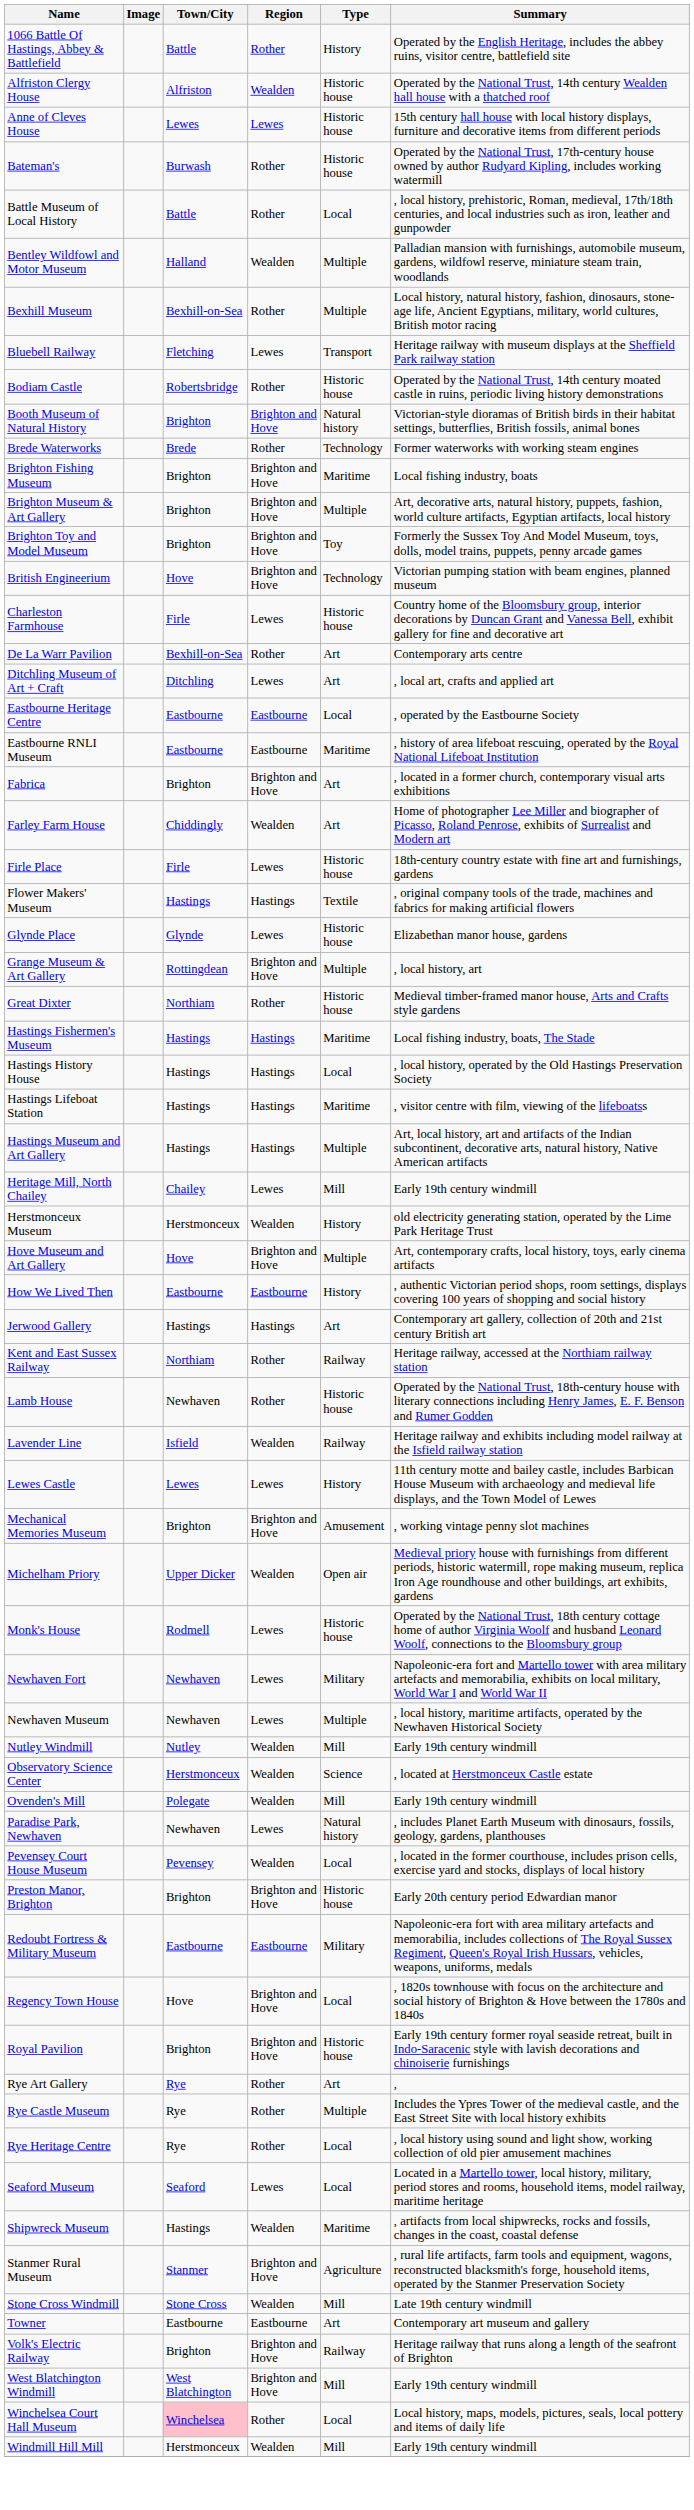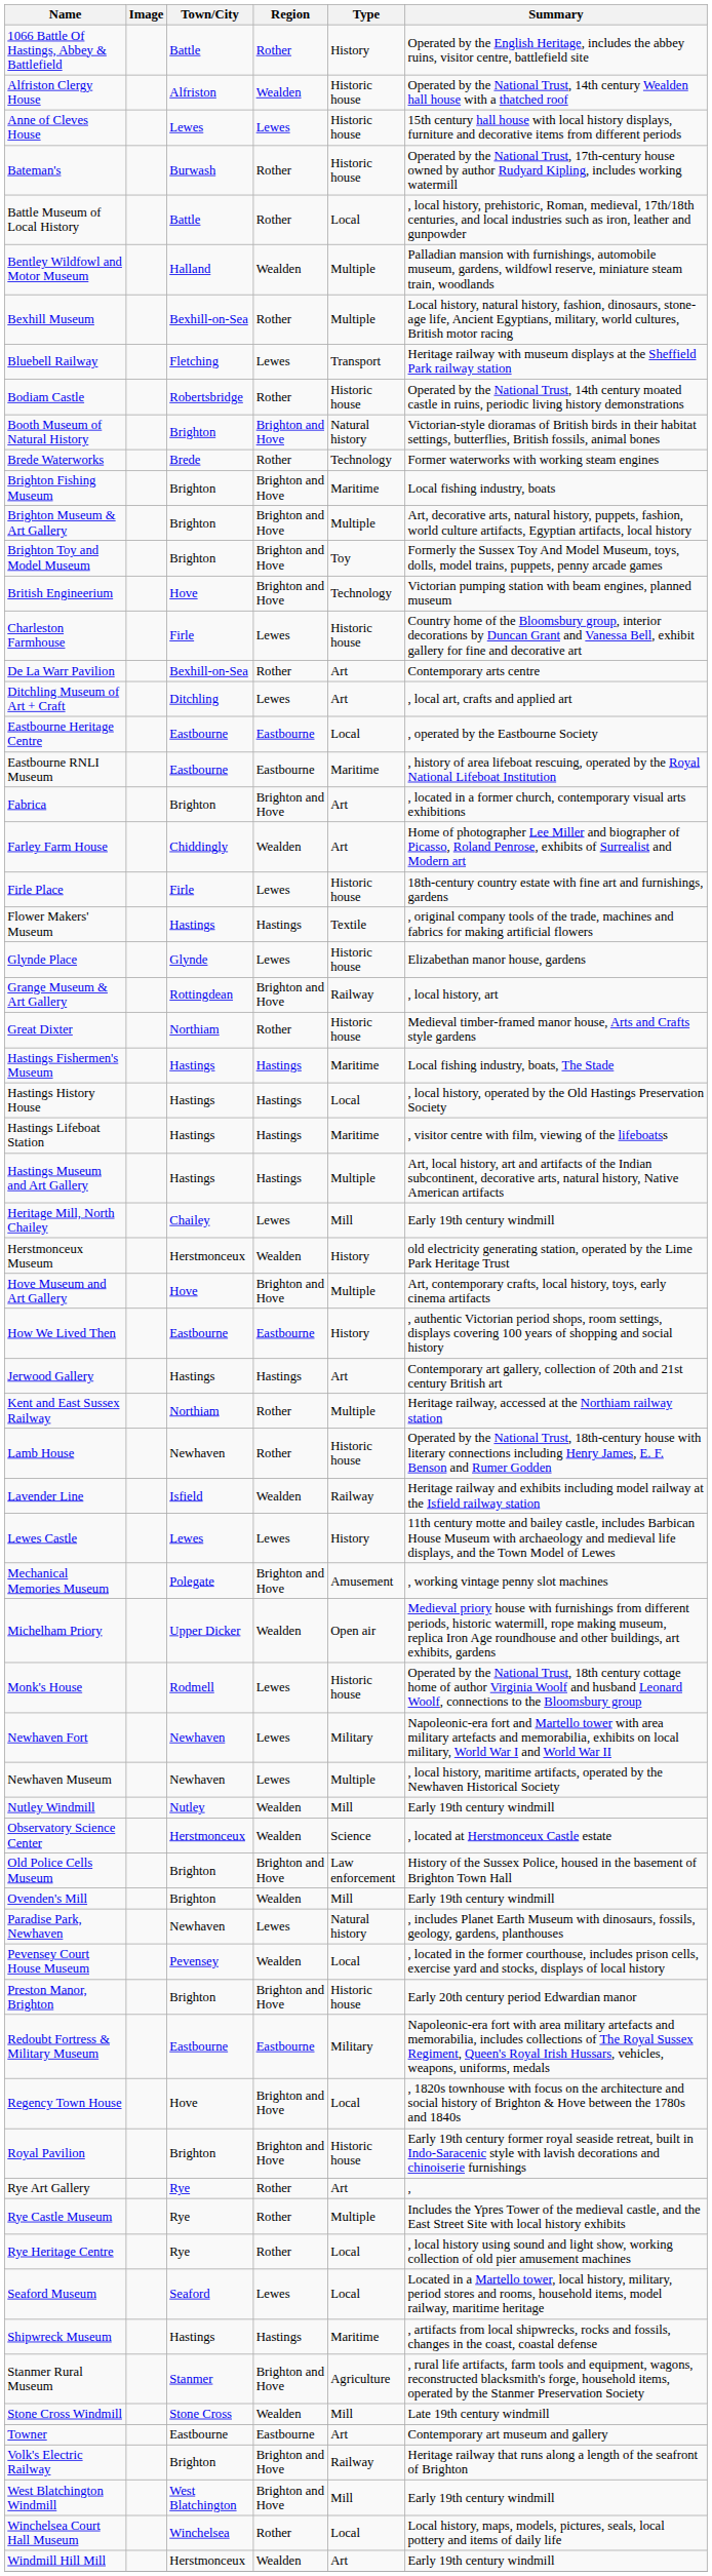Grange Museum & Art Gallery | Type: Multiple -> Railway
Kent and East Sussex Railway | Type: Railway -> Multiple
Mechanical Memories Museum | Town/City: Brighton -> Polegate
+ row: Old Police Cells Museum | Brighton | Brighton and Hove | Law enforcement | History of the Sussex Police, housed in the basement of Brighton Town Hall
Ovenden's Mill | Town/City: Polegate -> Brighton
Shipwreck Museum | Region: Wealden -> Hastings
Winchelsea Court Hall Museum | Town/City: pink background -> no background
Windmill Hill Mill | Type: Mill -> Art
